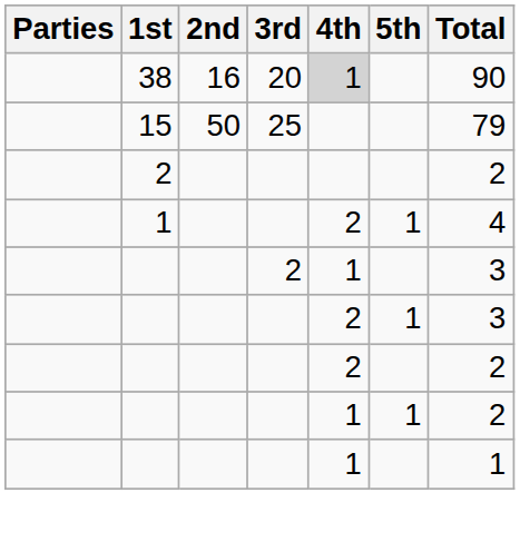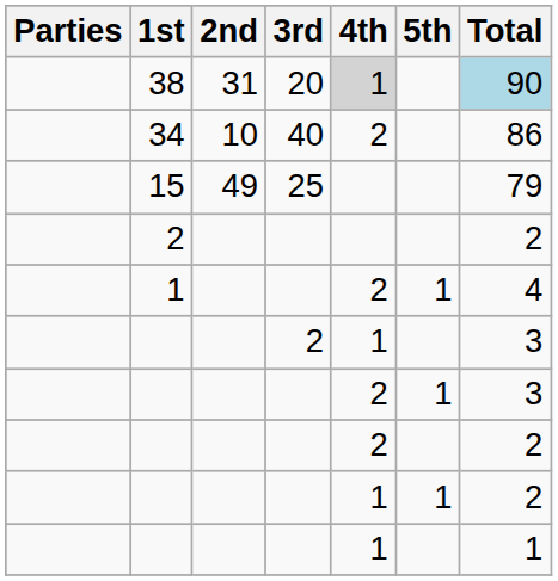38 | 2nd: 16 -> 31
38 | Total: no background -> lightblue background
+ row: 34 | 10 | 40 | 2 | 86
15 | 2nd: 50 -> 49
